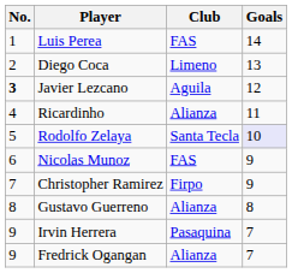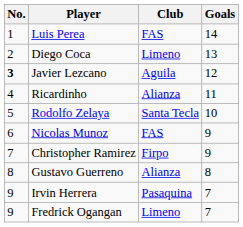Rodolfo Zelaya | Goals: lavender background -> no background
Fredrick Ogangan | Club: Alianza -> Limeno
